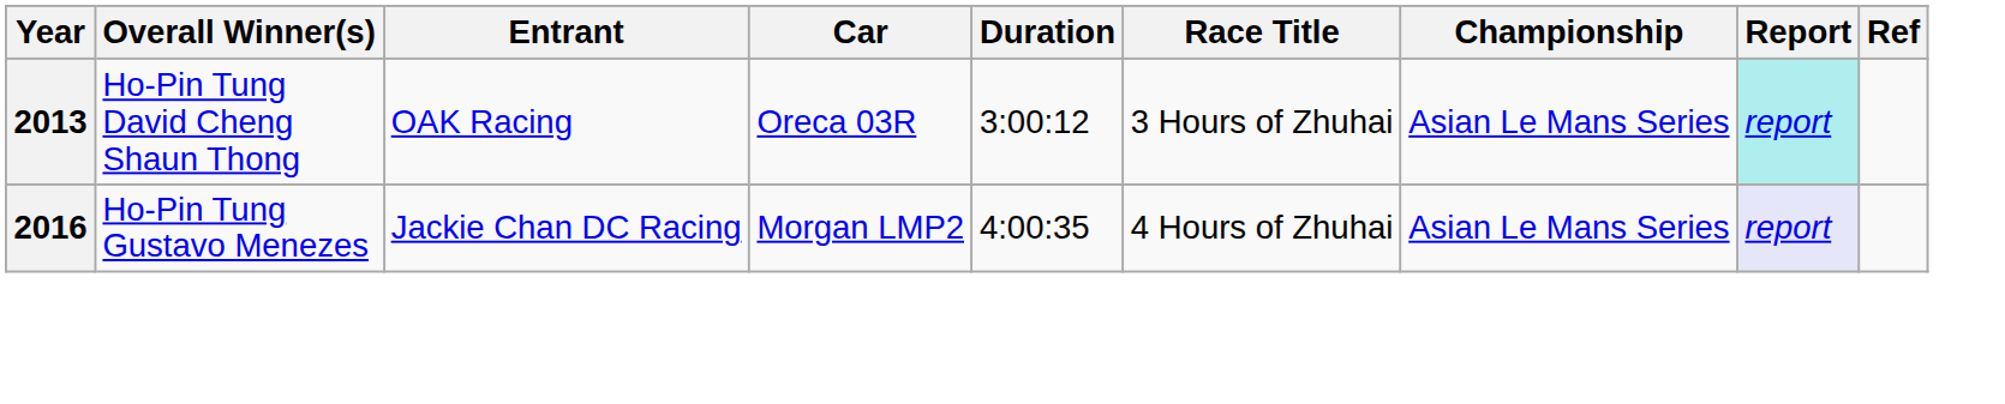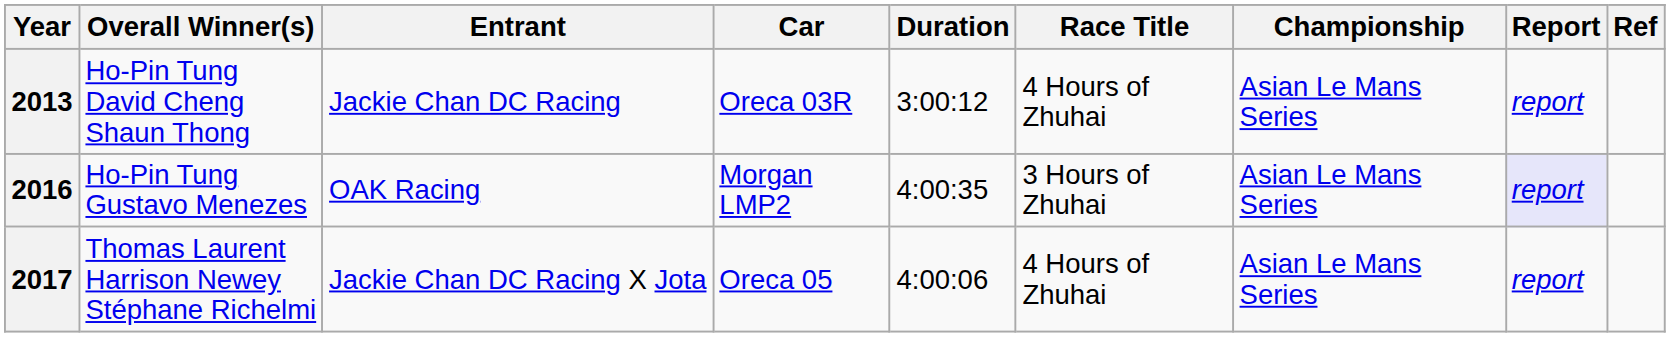2013 | Entrant: OAK Racing -> Jackie Chan DC Racing
2013 | Race Title: 3 Hours of Zhuhai -> 4 Hours of Zhuhai
2013 | Report: paleturquoise background -> no background
2016 | Entrant: Jackie Chan DC Racing -> OAK Racing
2016 | Race Title: 4 Hours of Zhuhai -> 3 Hours of Zhuhai
+ row: 2017 | Thomas Laurent Harrison Newey Stéphane Richelmi | Jackie Chan DC Racing X Jota | Oreca 05 | 4:00:06 | 4 Hours of Zhuhai | Asian Le Mans Series | report
